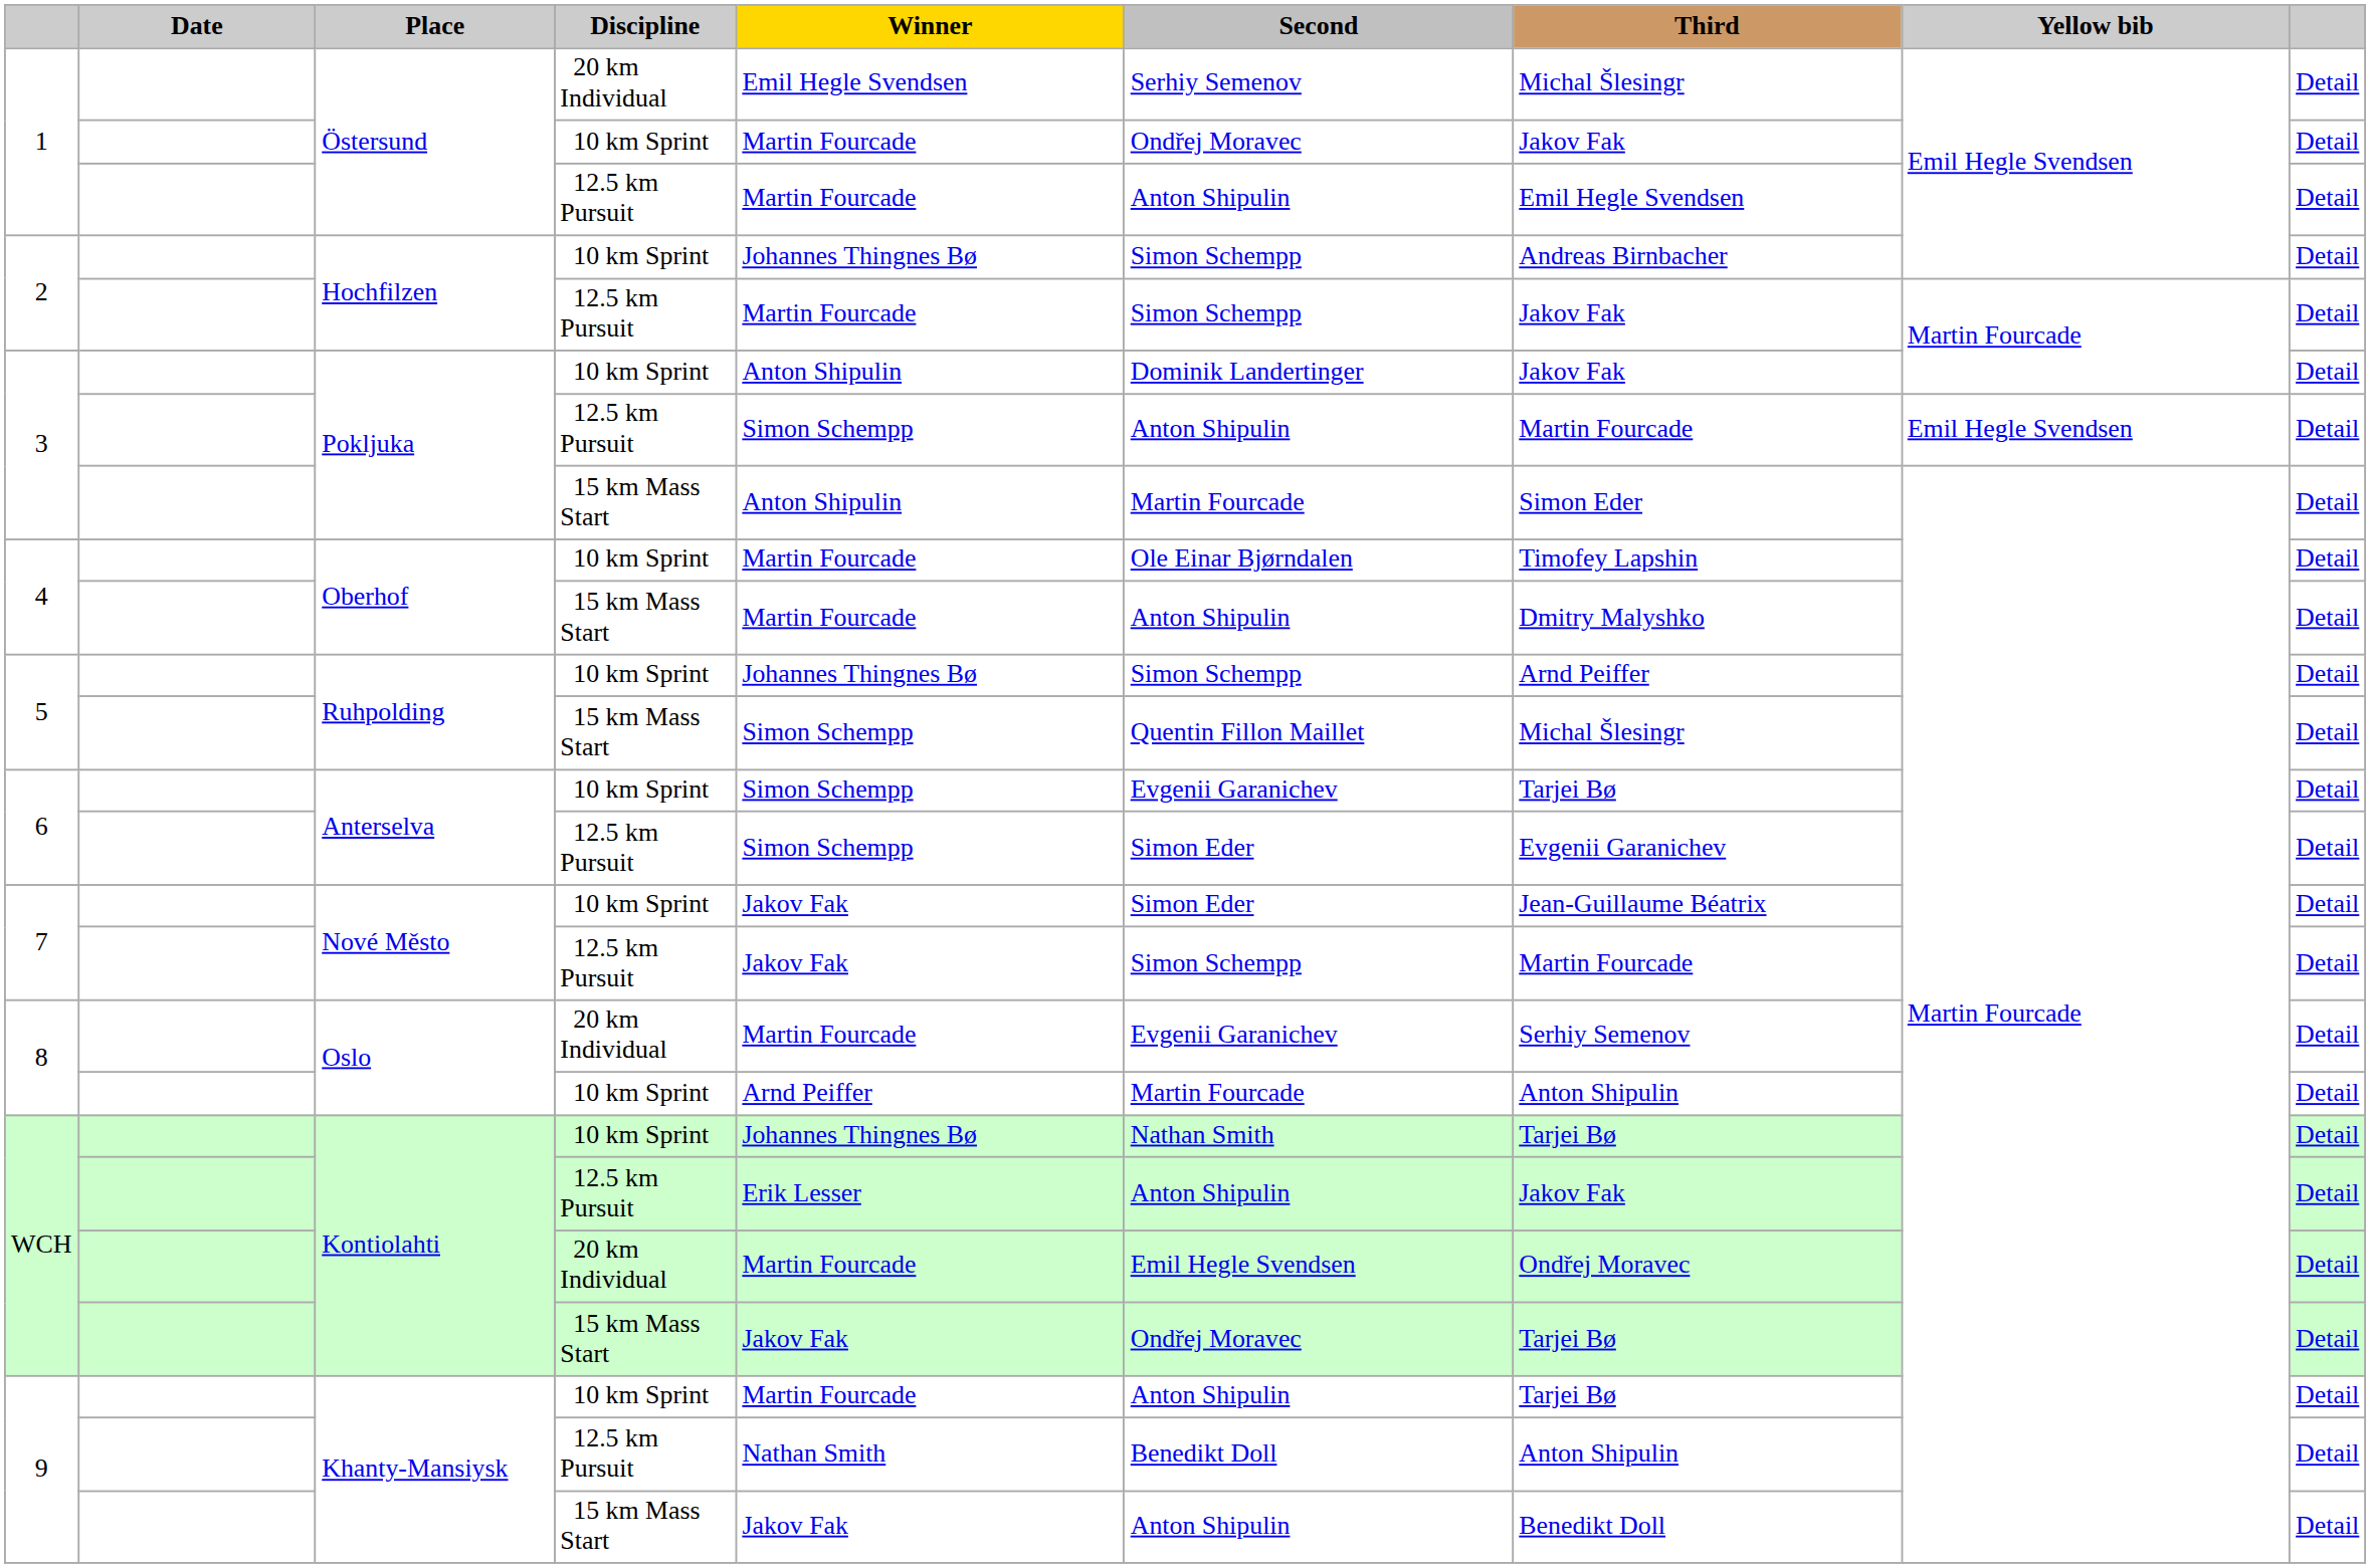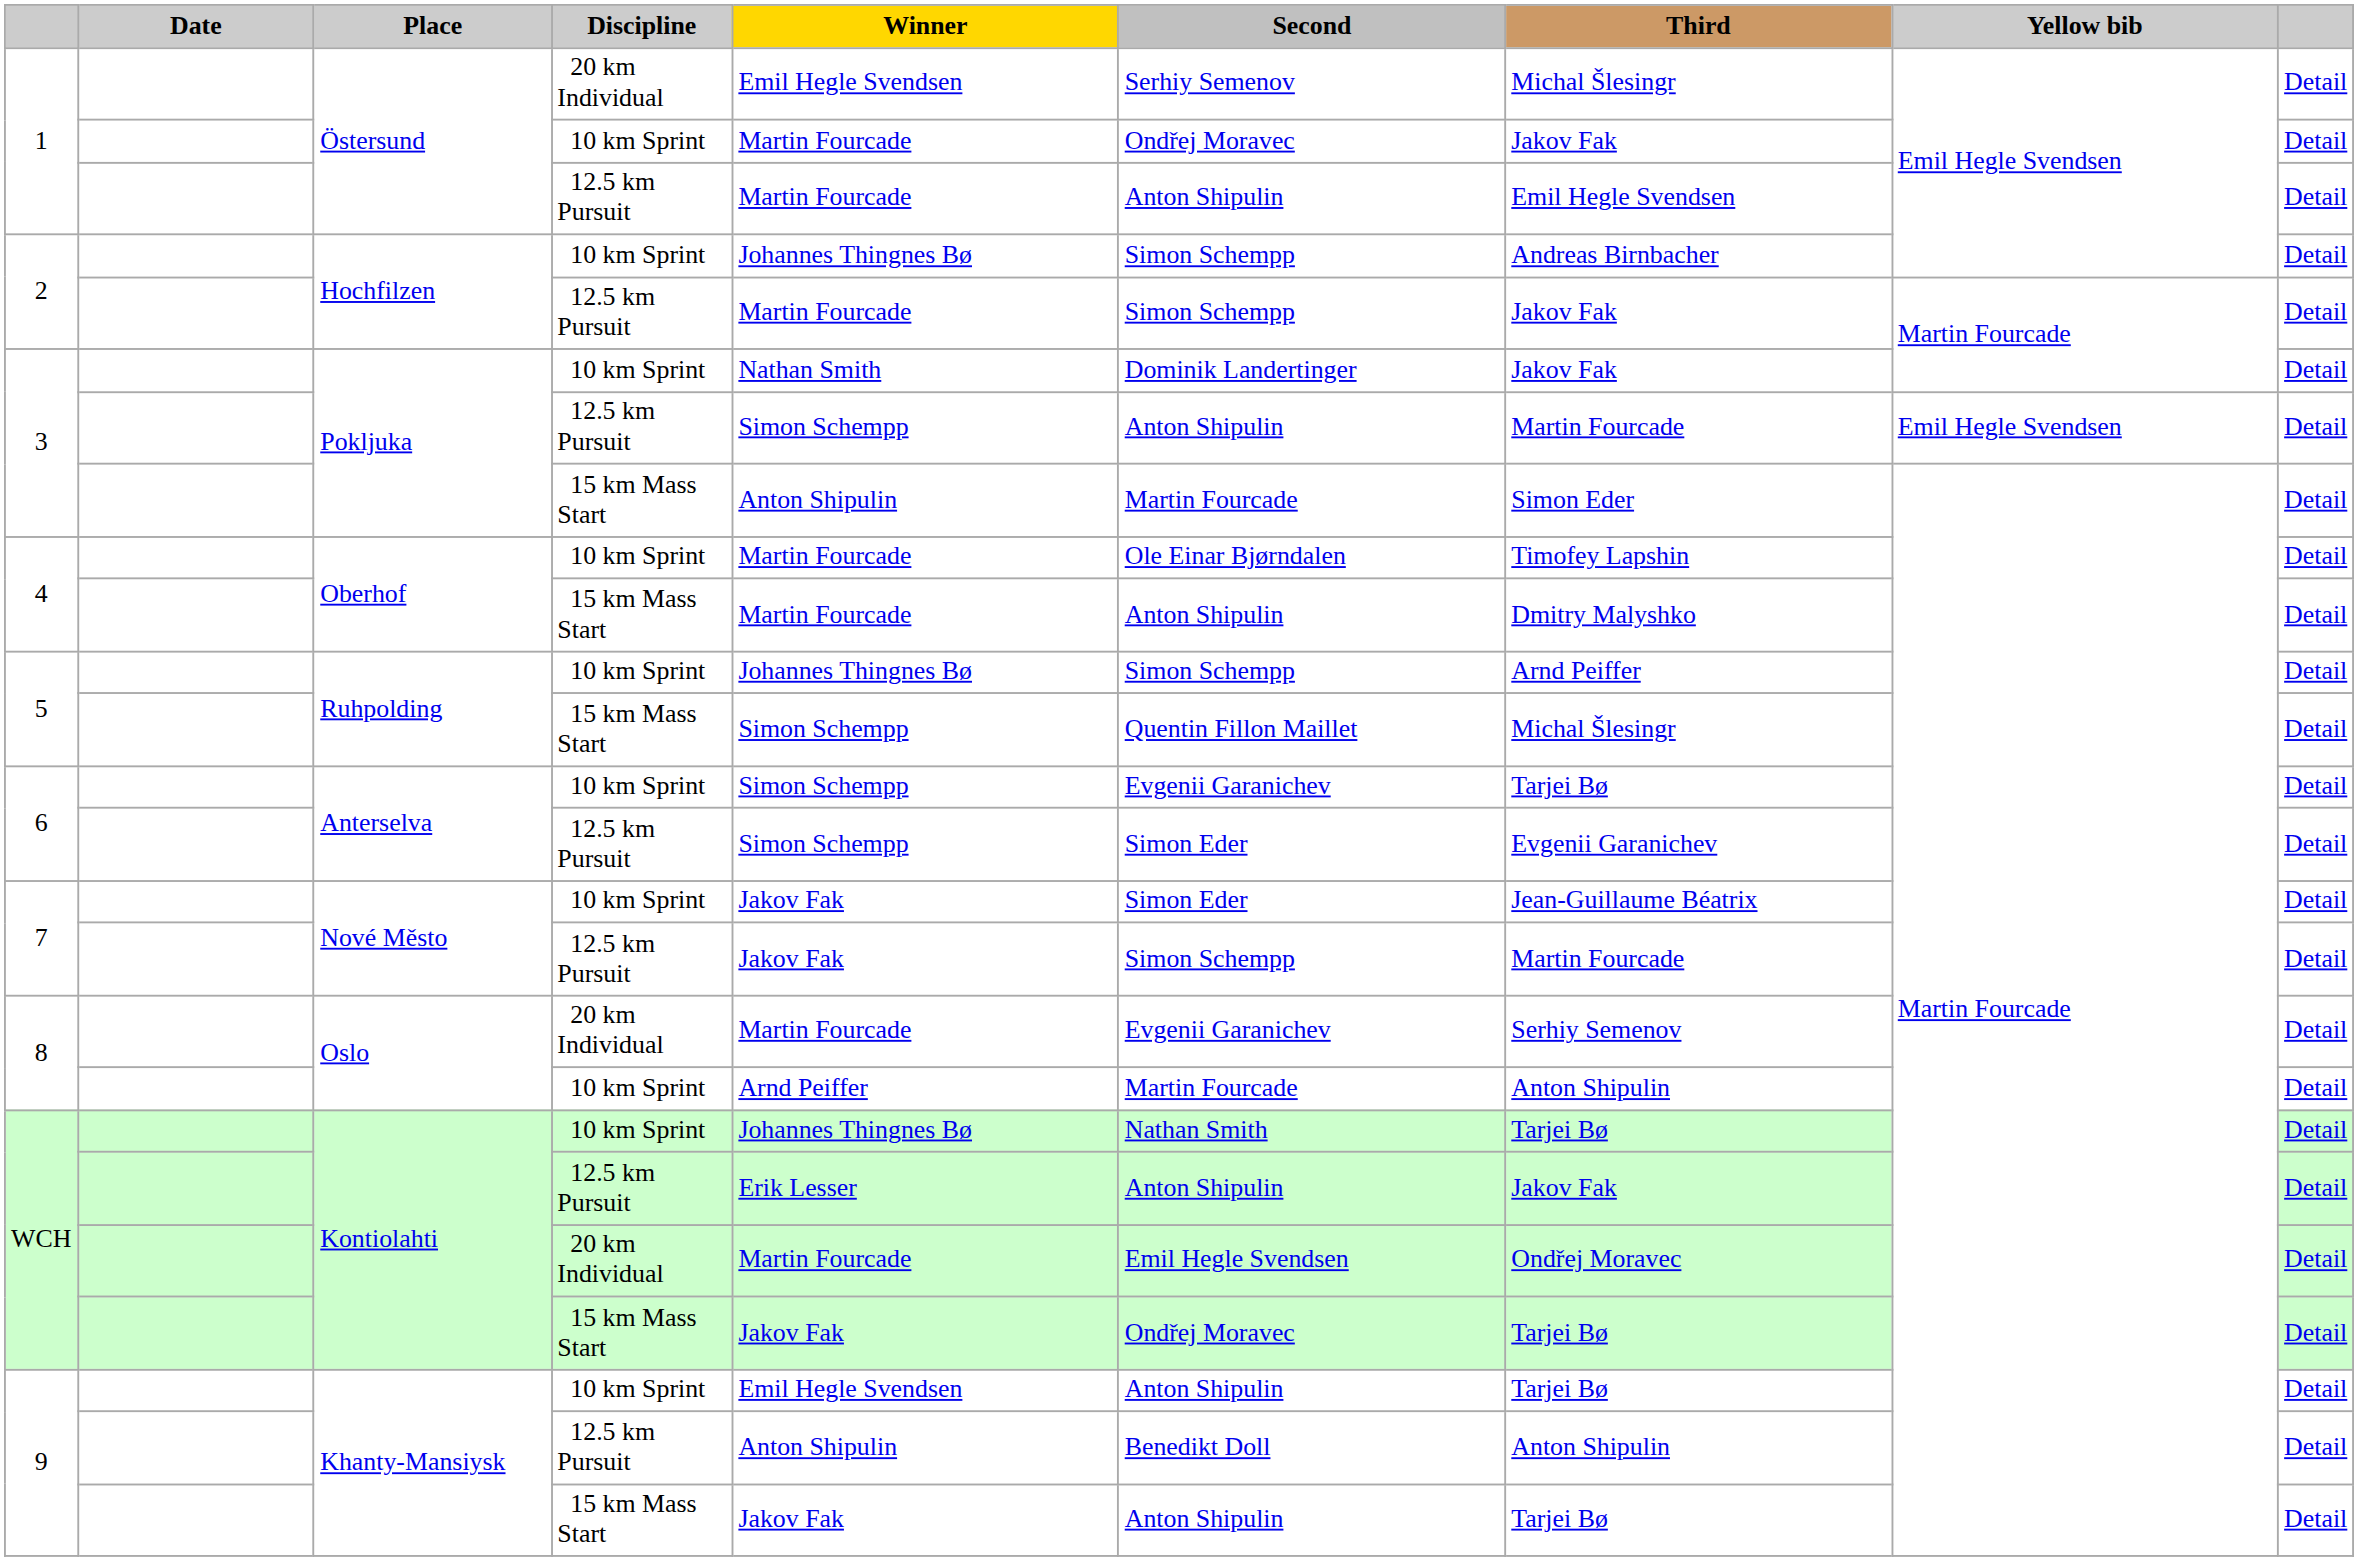3 / 10 km Sprint | Winner: Anton Shipulin -> Nathan Smith
9 / 10 km Sprint | Winner: Martin Fourcade -> Emil Hegle Svendsen
9 / 12.5 km Pursuit | Winner: Nathan Smith -> Anton Shipulin
9 / 15 km Mass Start | Third: Benedikt Doll -> Tarjei Bø
